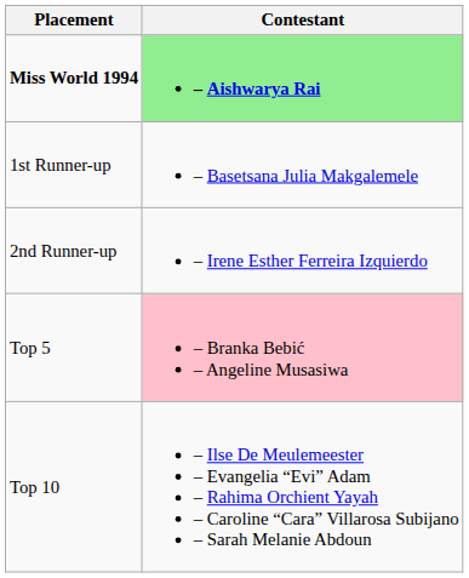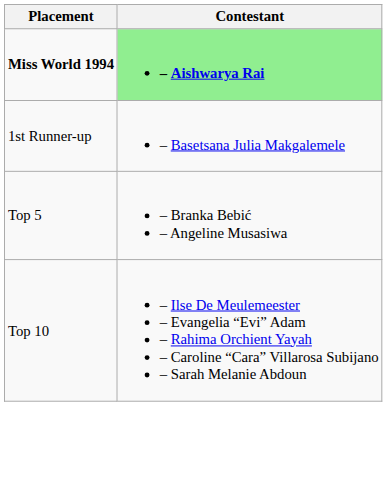- row: 2nd Runner-up | – Irene Esther Ferreira Izquierdo
Top 5 | Contestant: pink background -> no background
